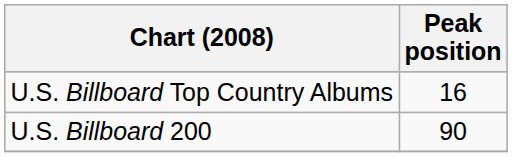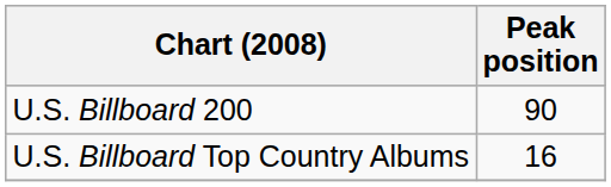rows swapped: U.S. Billboard Top Country Albums <-> U.S. Billboard 200
